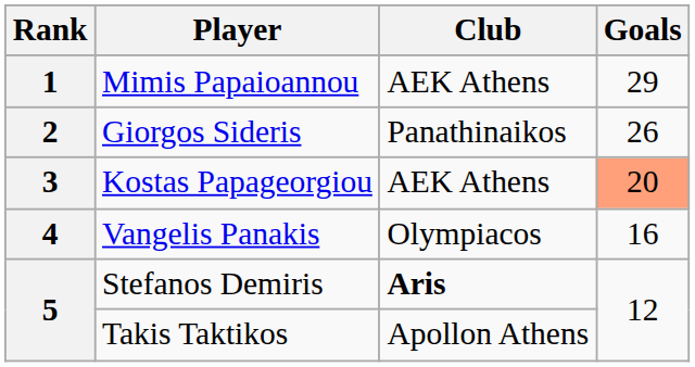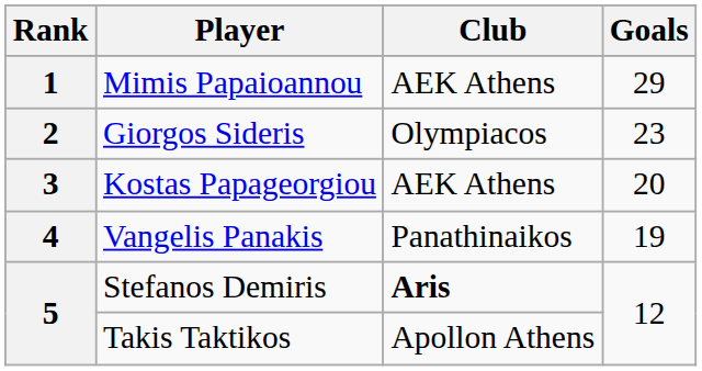Giorgos Sideris | Club: Panathinaikos -> Olympiacos
Giorgos Sideris | Goals: 26 -> 23
Kostas Papageorgiou | Goals: lightsalmon background -> no background
Vangelis Panakis | Club: Olympiacos -> Panathinaikos
Vangelis Panakis | Goals: 16 -> 19
